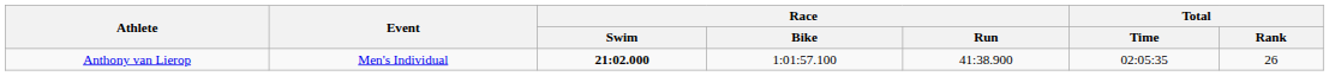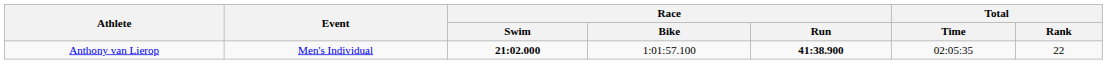Anthony van Lierop | Race / Run: normal -> bold
Anthony van Lierop | Total / Rank: 26 -> 22
